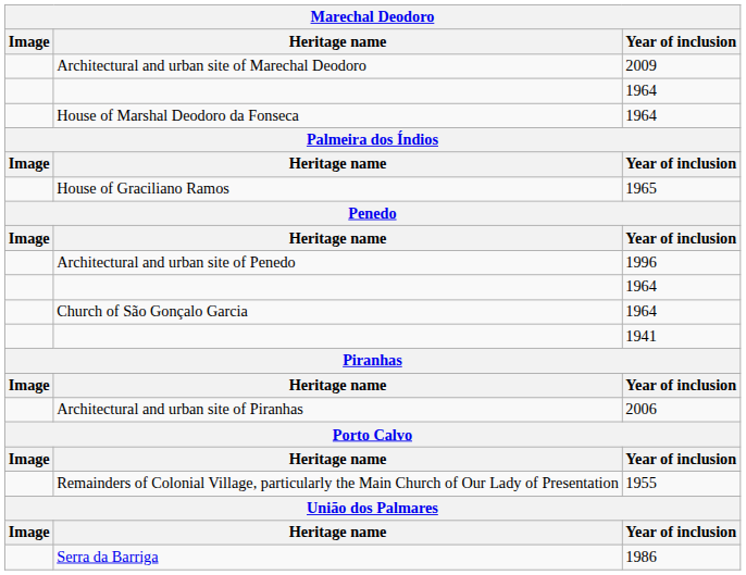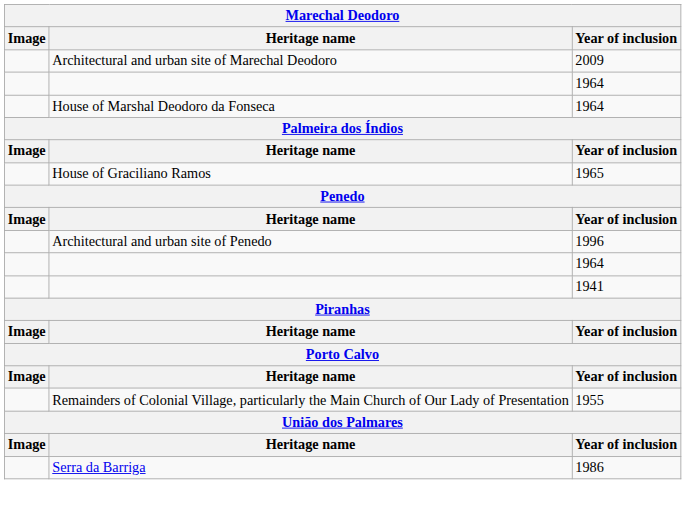- row: Church of São Gonçalo Garcia | 1964
- row: Architectural and urban site of Piranhas | 2006
